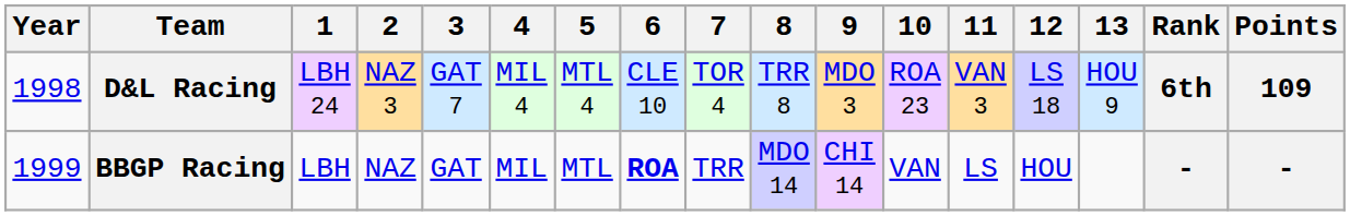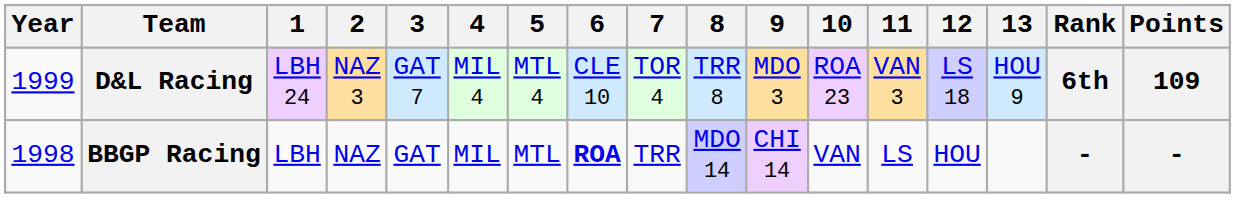D&L Racing | Year: 1998 -> 1999
BBGP Racing | Year: 1999 -> 1998
